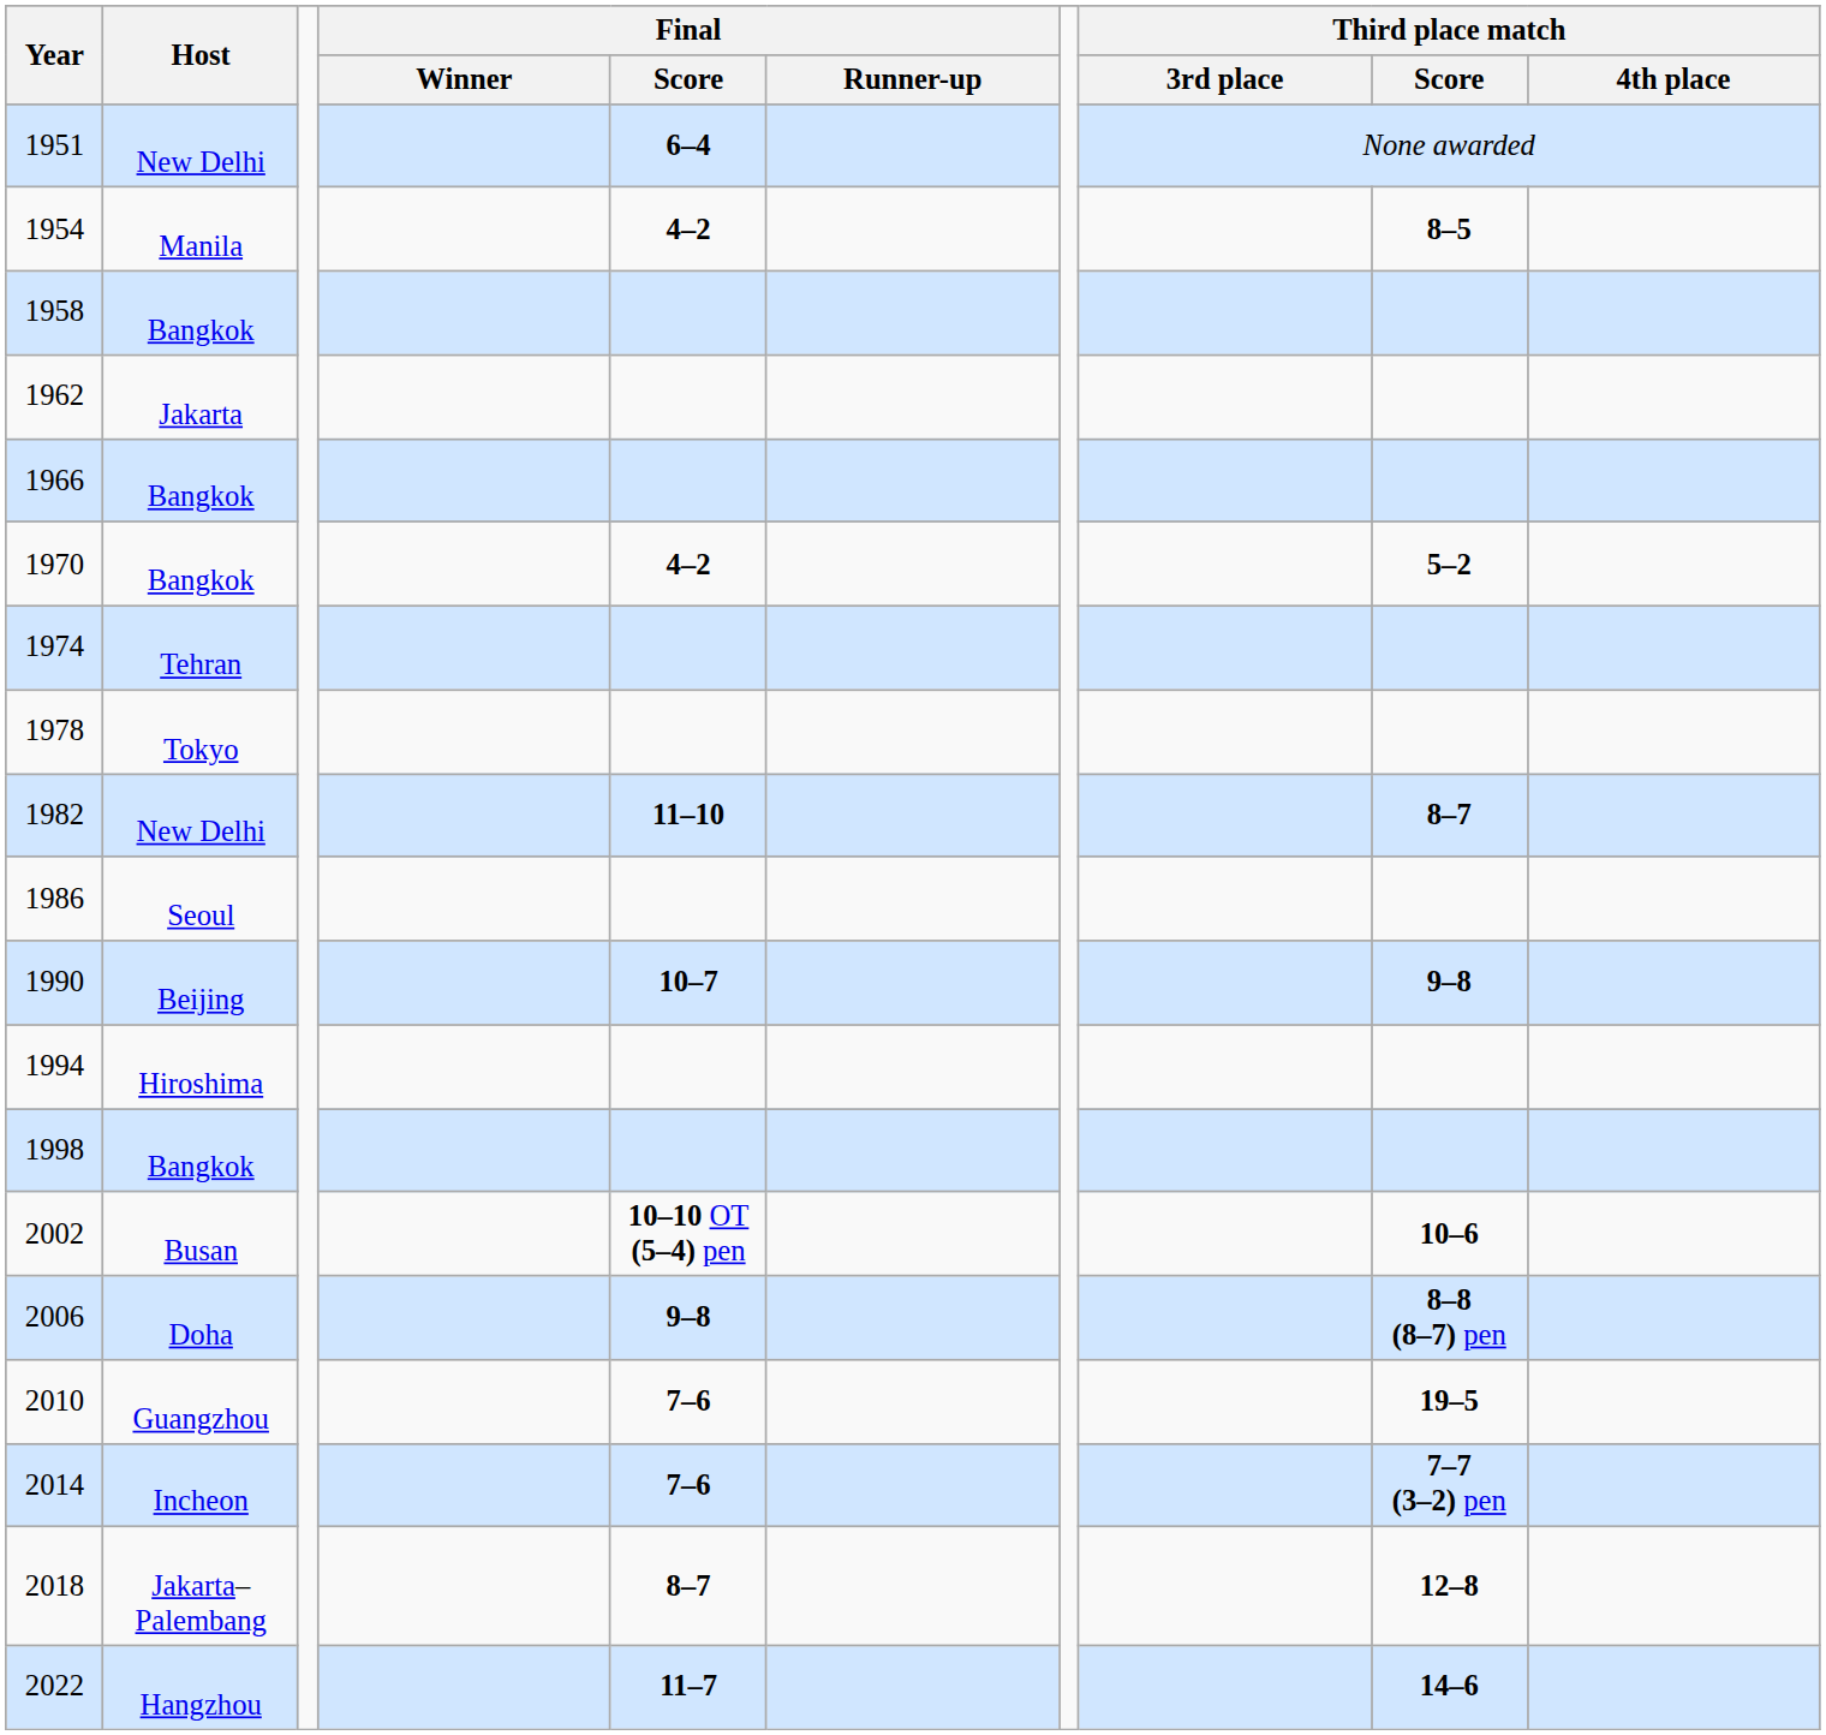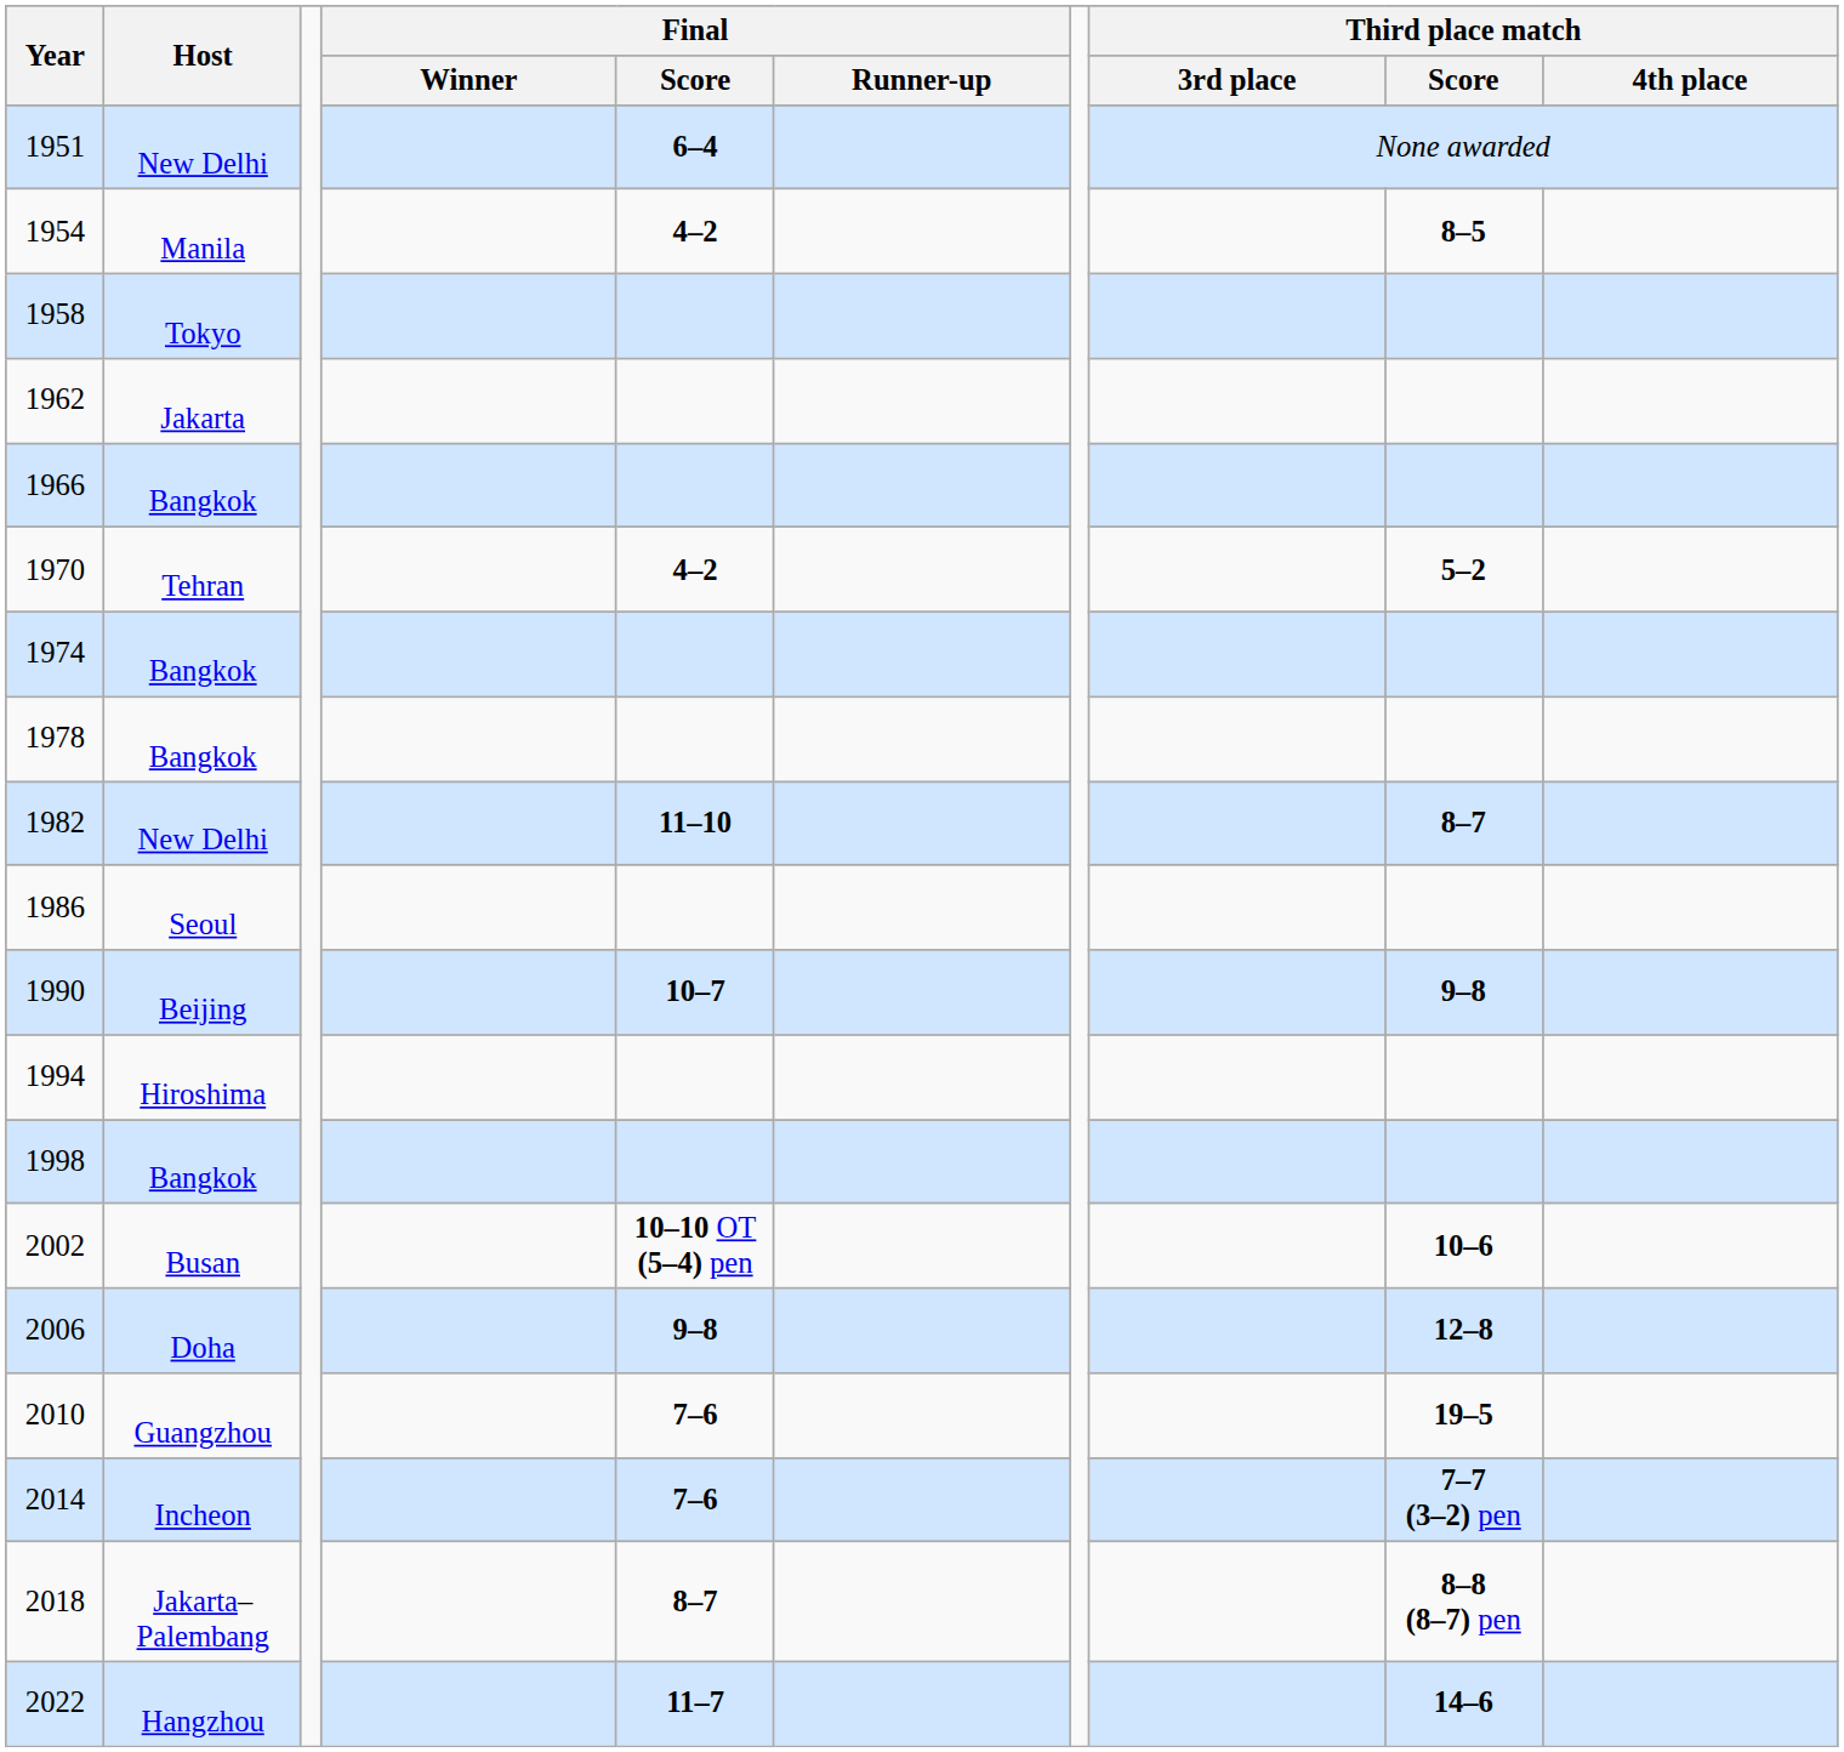1958 | Host: Bangkok -> Tokyo
1970 | Host: Bangkok -> Tehran
1974 | Host: Tehran -> Bangkok
1978 | Host: Tokyo -> Bangkok
2006 | Third place match / Score: 8–8 (8–7) pen -> 12–8
2018 | Third place match / Score: 12–8 -> 8–8 (8–7) pen
